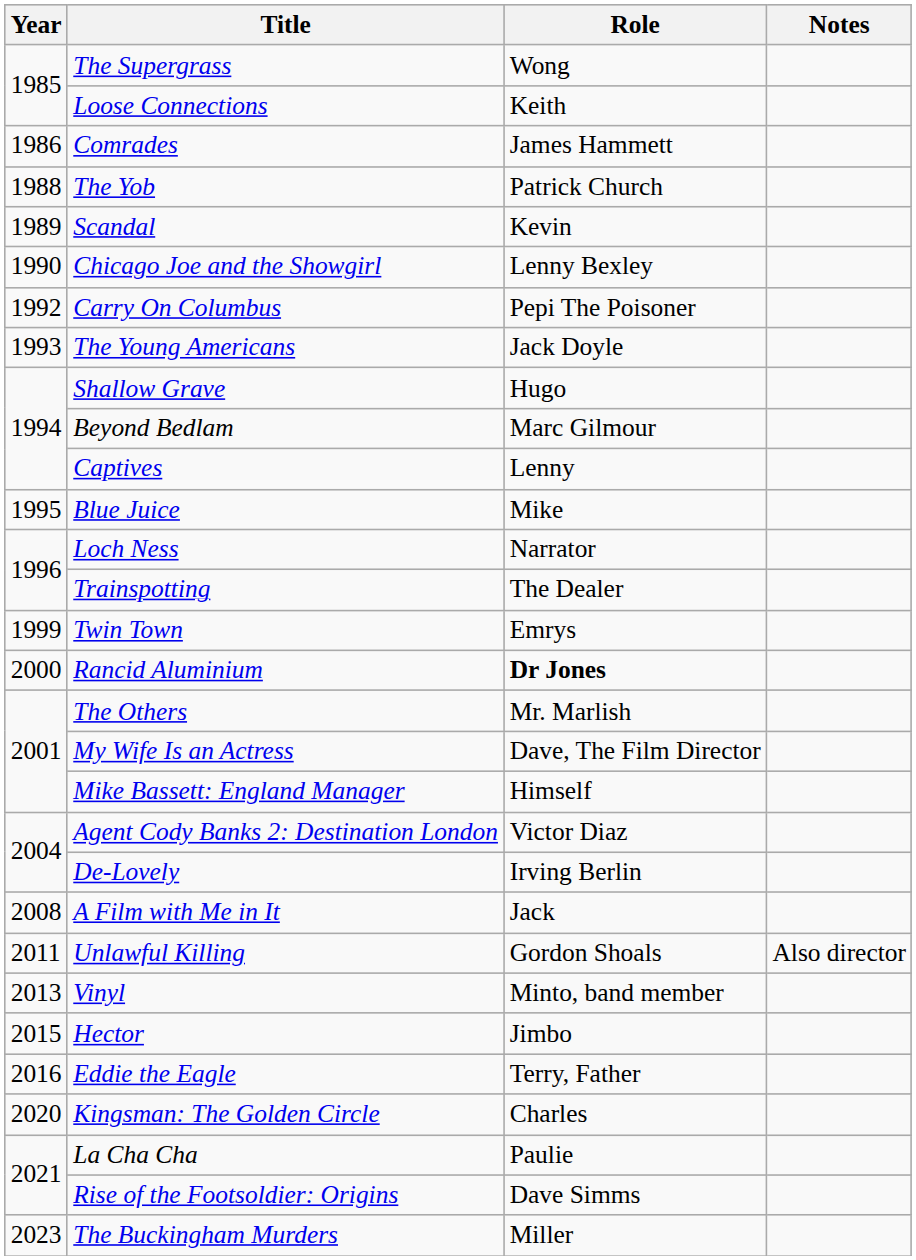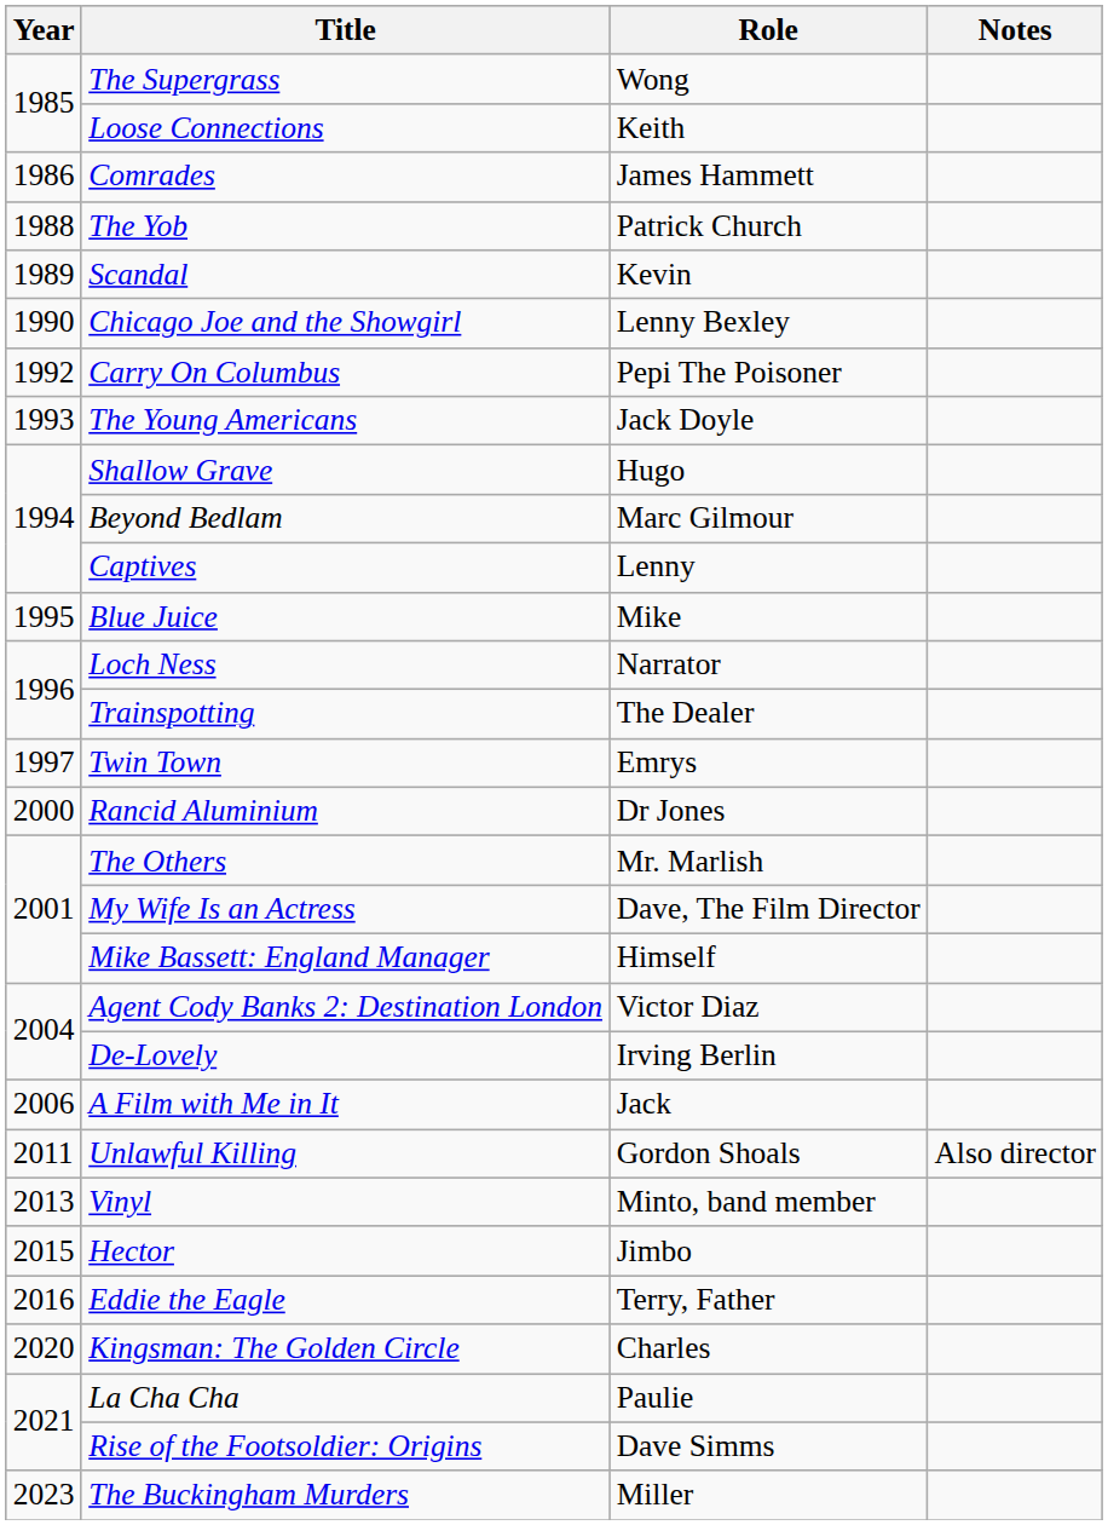Twin Town | Year: 1999 -> 1997
Rancid Aluminium | Role: bold -> normal
A Film with Me in It | Year: 2008 -> 2006
